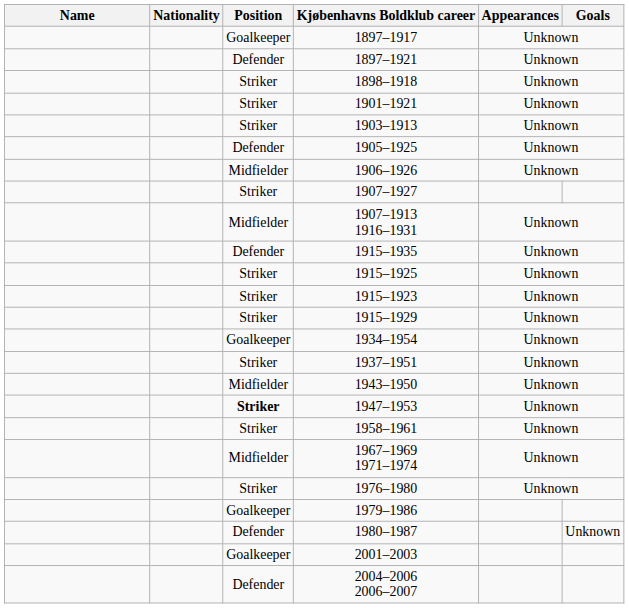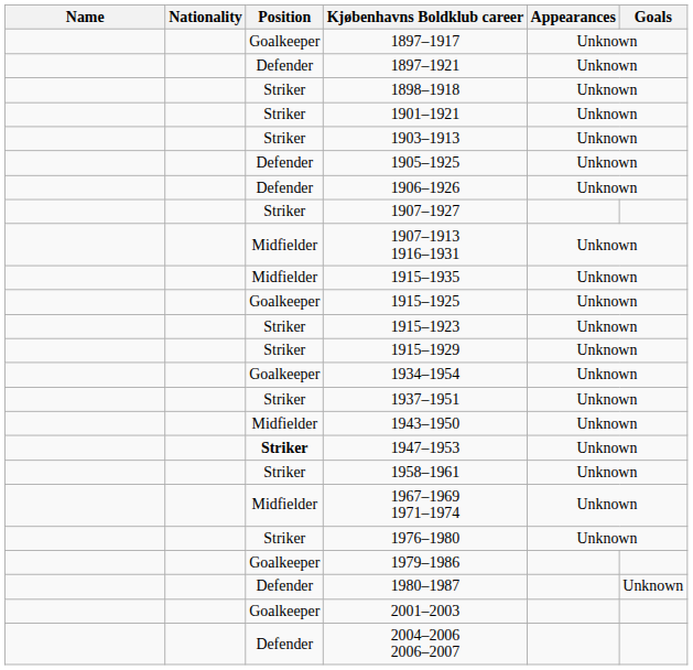1906–1926 | Position: Midfielder -> Defender
1915–1935 | Position: Defender -> Midfielder
1915–1925 | Position: Striker -> Goalkeeper
